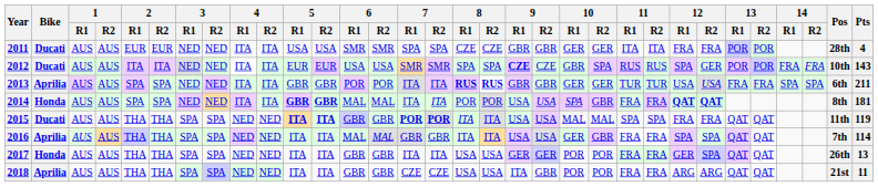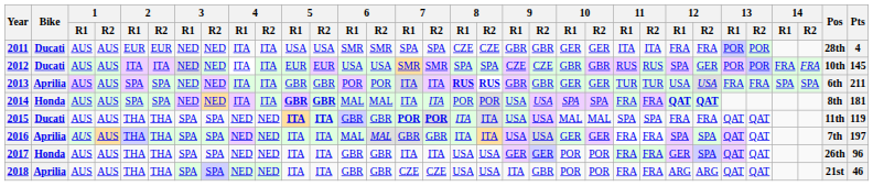2012 | 9 / R1: bold -> normal
2012 | 10 / R2: SPA -> GBR
2012 | Pts: 143 -> 145
2014 | 10 / R2: GBR -> SPA
2016 | 10 / R2: GBR -> GER
2016 | Pts: 114 -> 197
2017 | Pts: 13 -> 96
2018 | Pts: 11 -> 46
